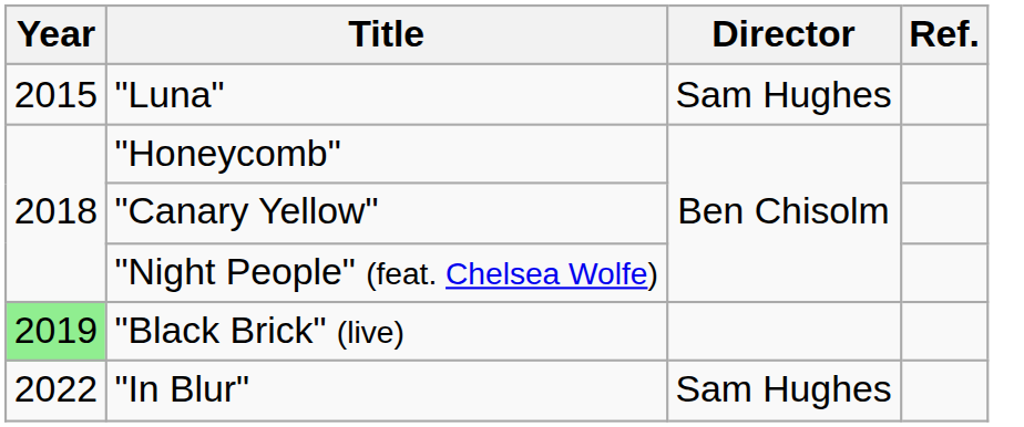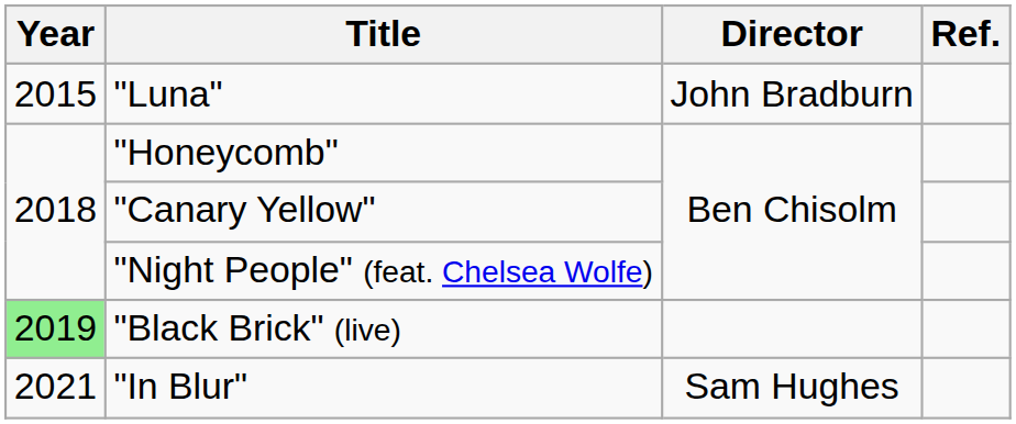"Luna" | Director: Sam Hughes -> John Bradburn
"In Blur" | Year: 2022 -> 2021
